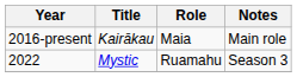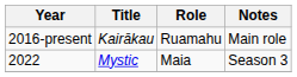2016-present | Role: Maia -> Ruamahu
2022 | Role: Ruamahu -> Maia
